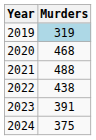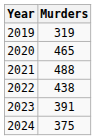2019 | Murders: lightblue background -> no background
2020 | Murders: 468 -> 465
